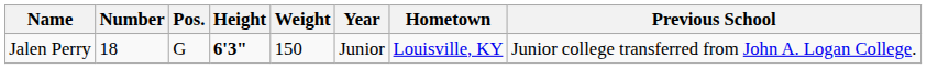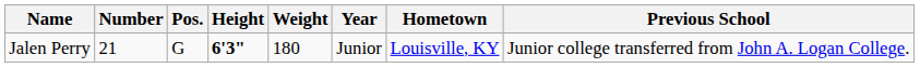Jalen Perry | Number: 18 -> 21
Jalen Perry | Weight: 150 -> 180
